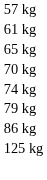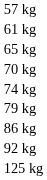+ row: 92 kg
